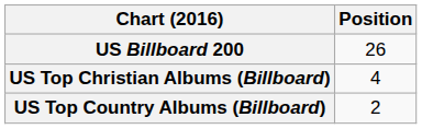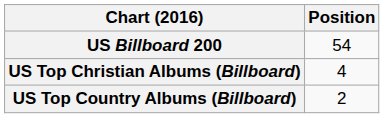US Billboard 200 | Position: 26 -> 54
